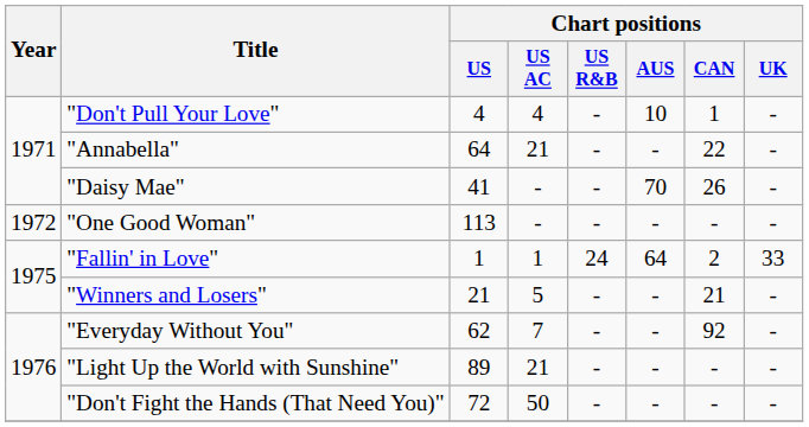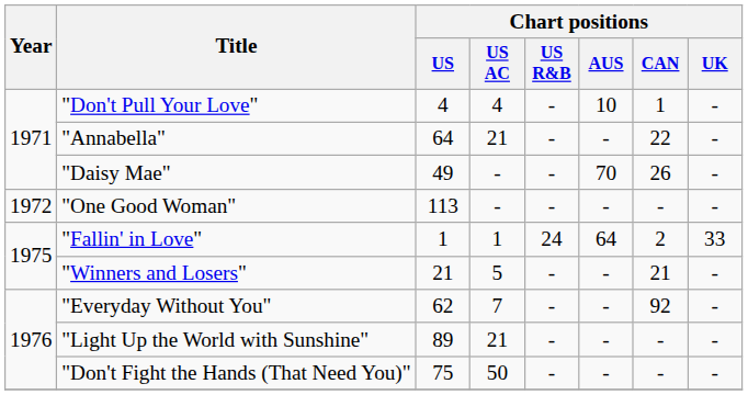"Daisy Mae" | Chart positions / US: 41 -> 49
"Don't Fight the Hands (That Need You)" | Chart positions / US: 72 -> 75
